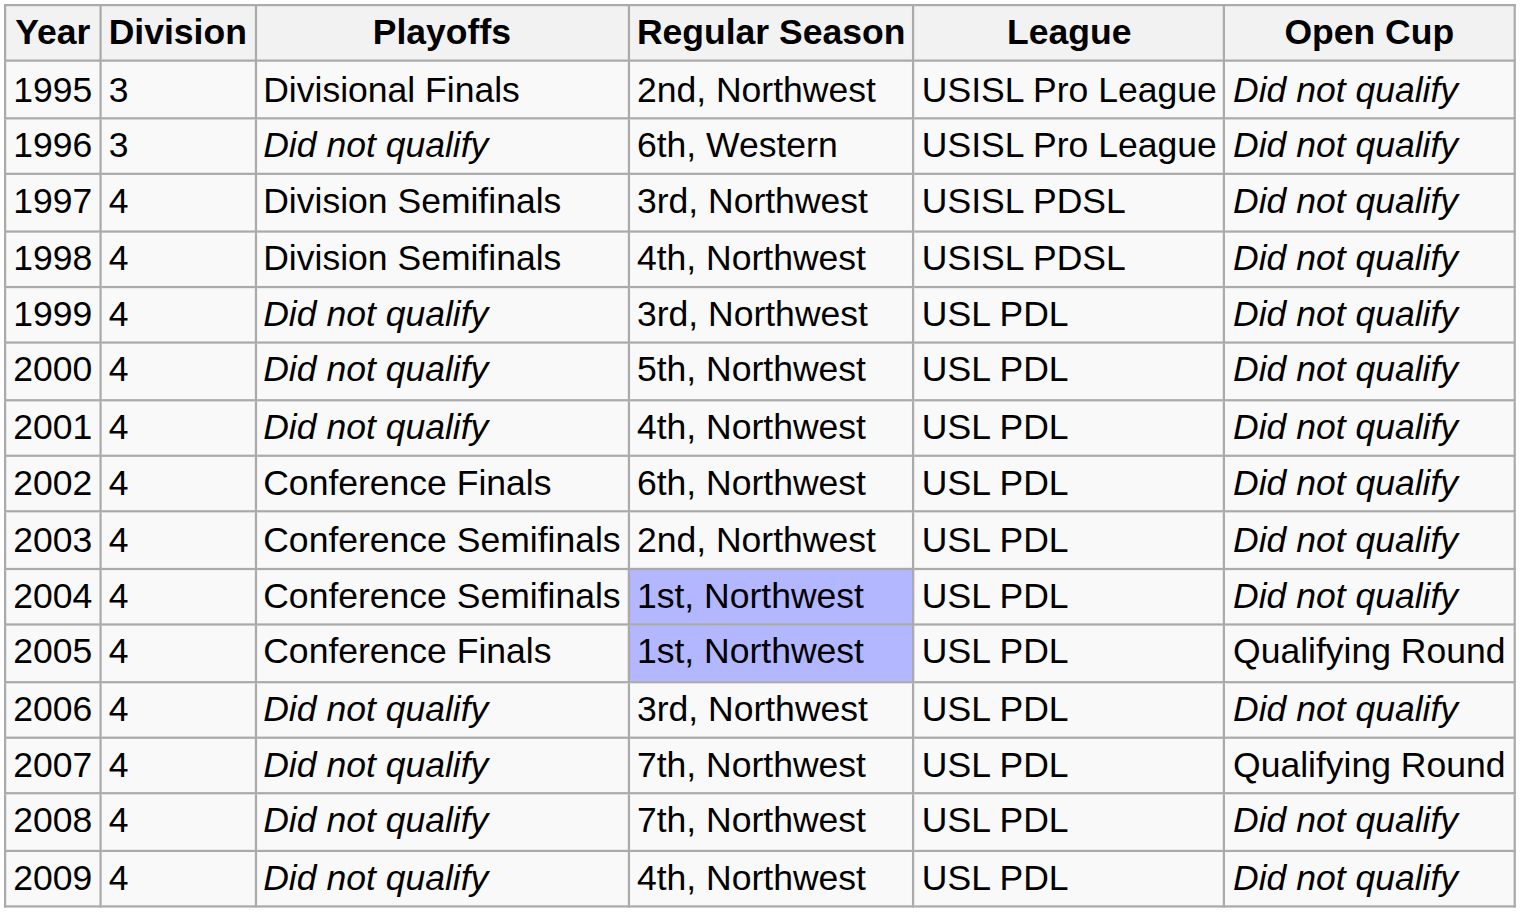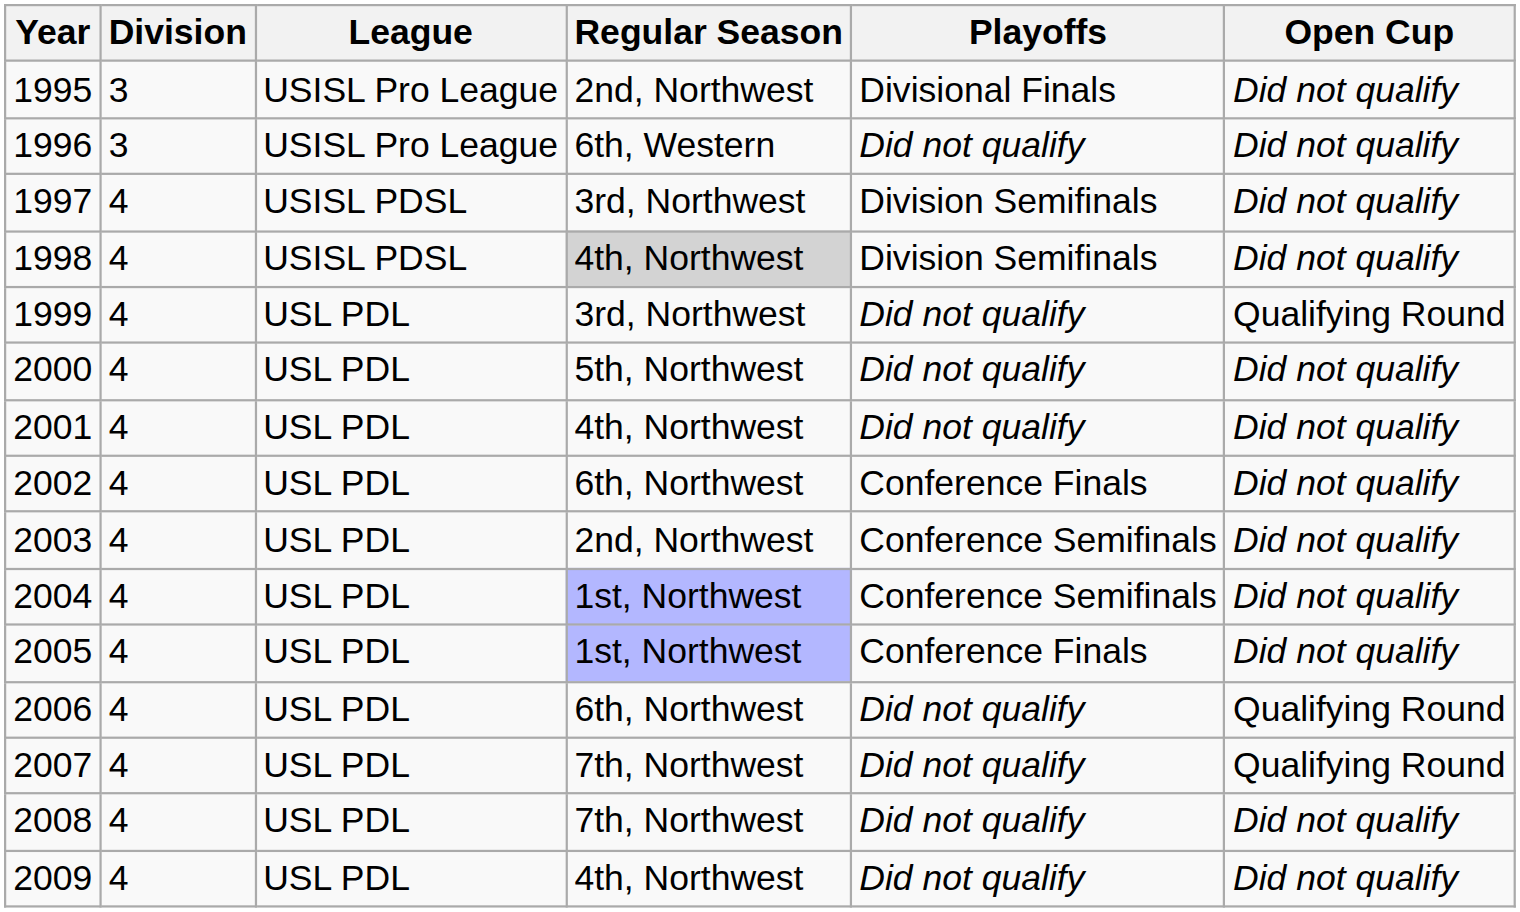columns swapped: League <-> Playoffs
1998 | Regular Season: no background -> lightgrey background
1999 | Open Cup: Did not qualify -> Qualifying Round
2005 | Open Cup: Qualifying Round -> Did not qualify
2006 | Regular Season: 3rd, Northwest -> 6th, Northwest
2006 | Open Cup: Did not qualify -> Qualifying Round
